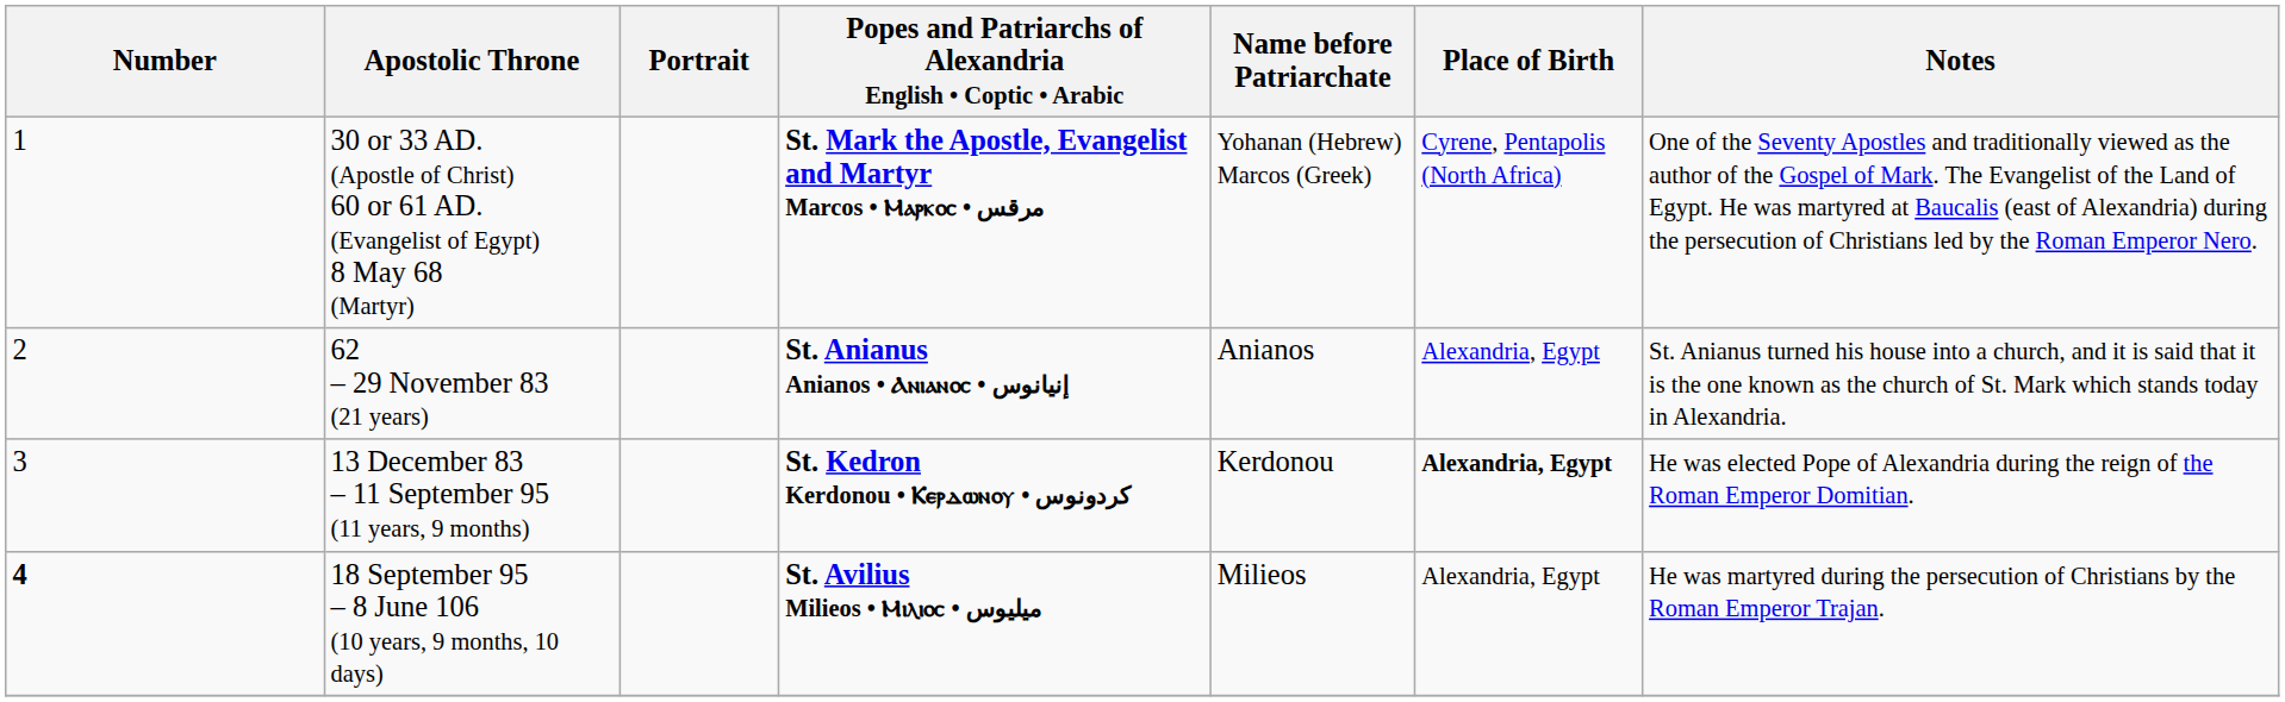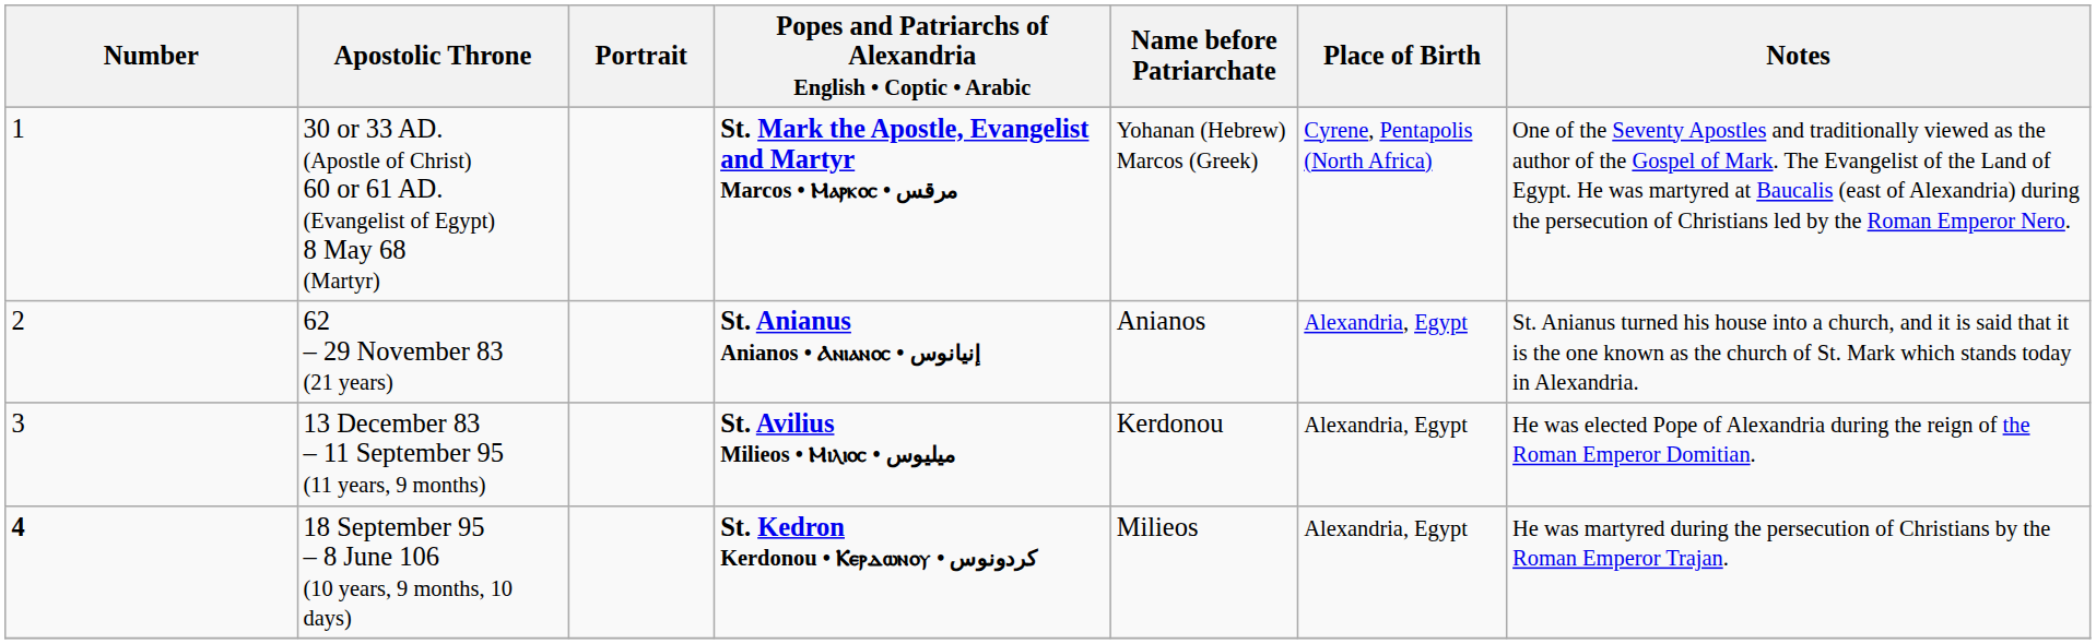13 December 83 – 11 September 95 (11 years, 9 months) | Popes and Patriarchs of Alexandria English • Coptic • Arabic: St. Kedron Kerdonou • Ⲕⲉⲣⲇⲱⲛⲟⲩ • كردونوس -> St. Avilius Milieos • Ⲙⲓⲗⲓⲟⲥ • ميليوس
13 December 83 – 11 September 95 (11 years, 9 months) | Place of Birth: bold -> normal
18 September 95 – 8 June 106 (10 years, 9 months, 10 days) | Popes and Patriarchs of Alexandria English • Coptic • Arabic: St. Avilius Milieos • Ⲙⲓⲗⲓⲟⲥ • ميليوس -> St. Kedron Kerdonou • Ⲕⲉⲣⲇⲱⲛⲟⲩ • كردونوس
